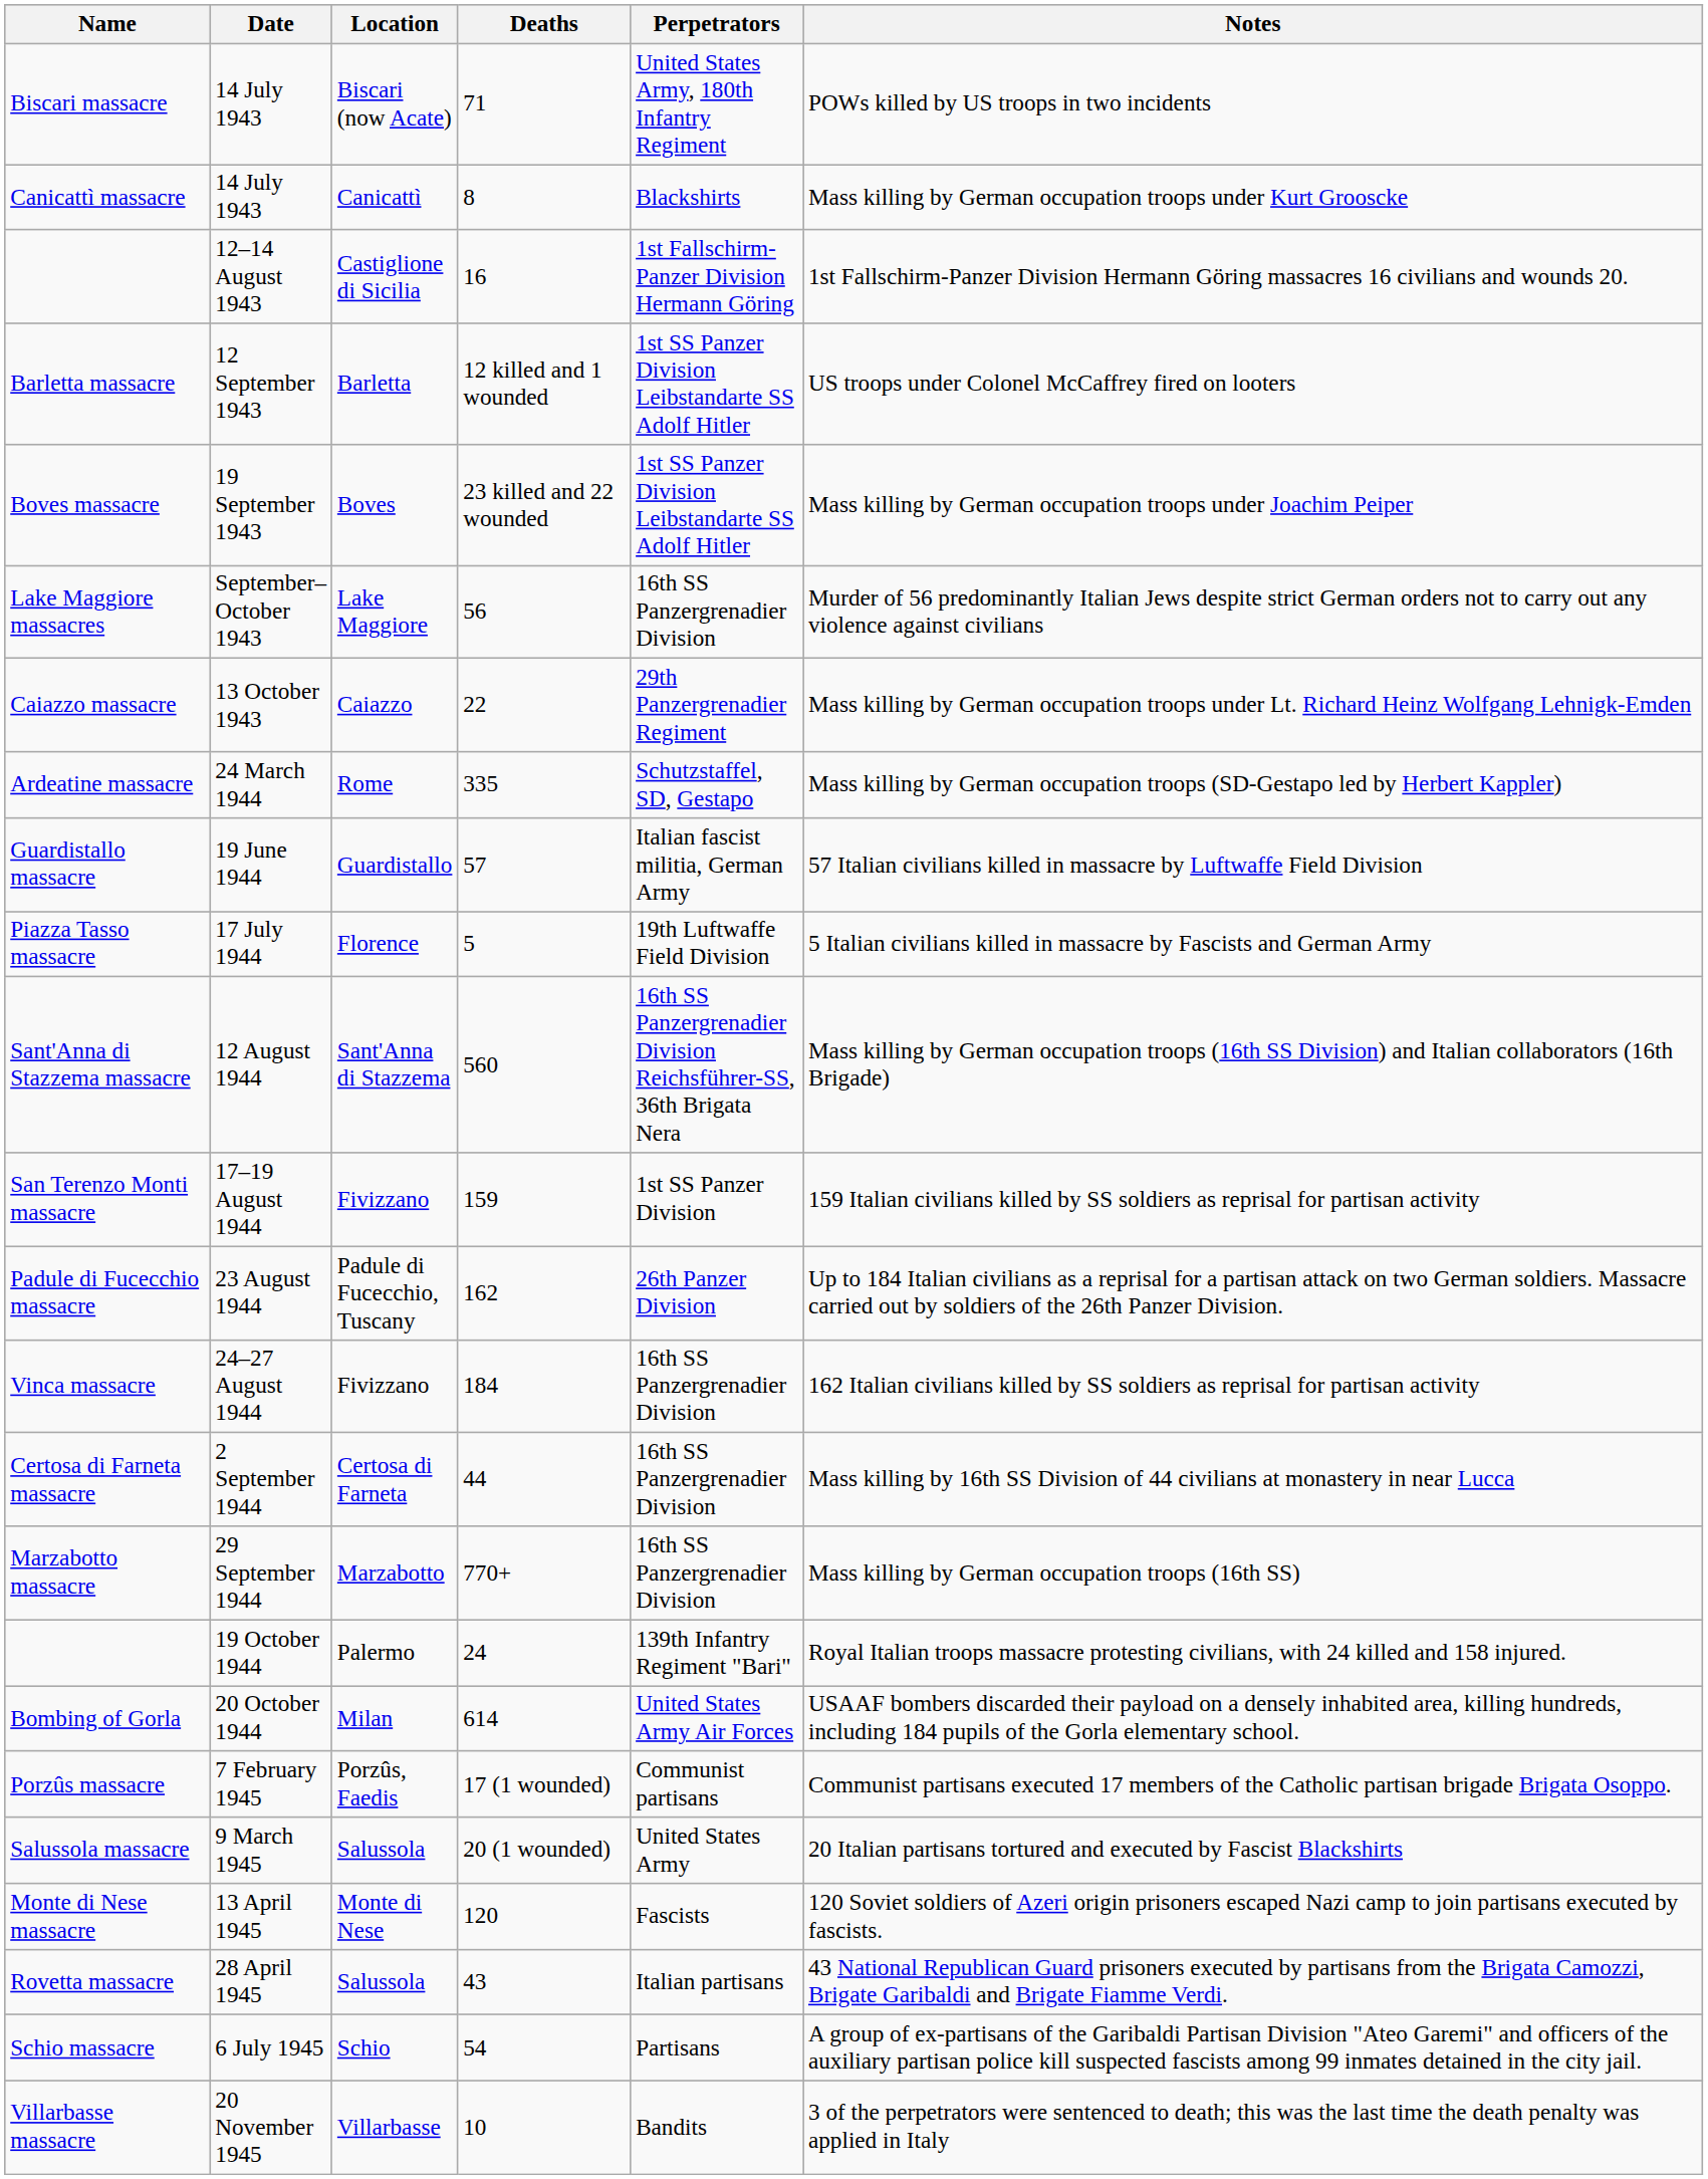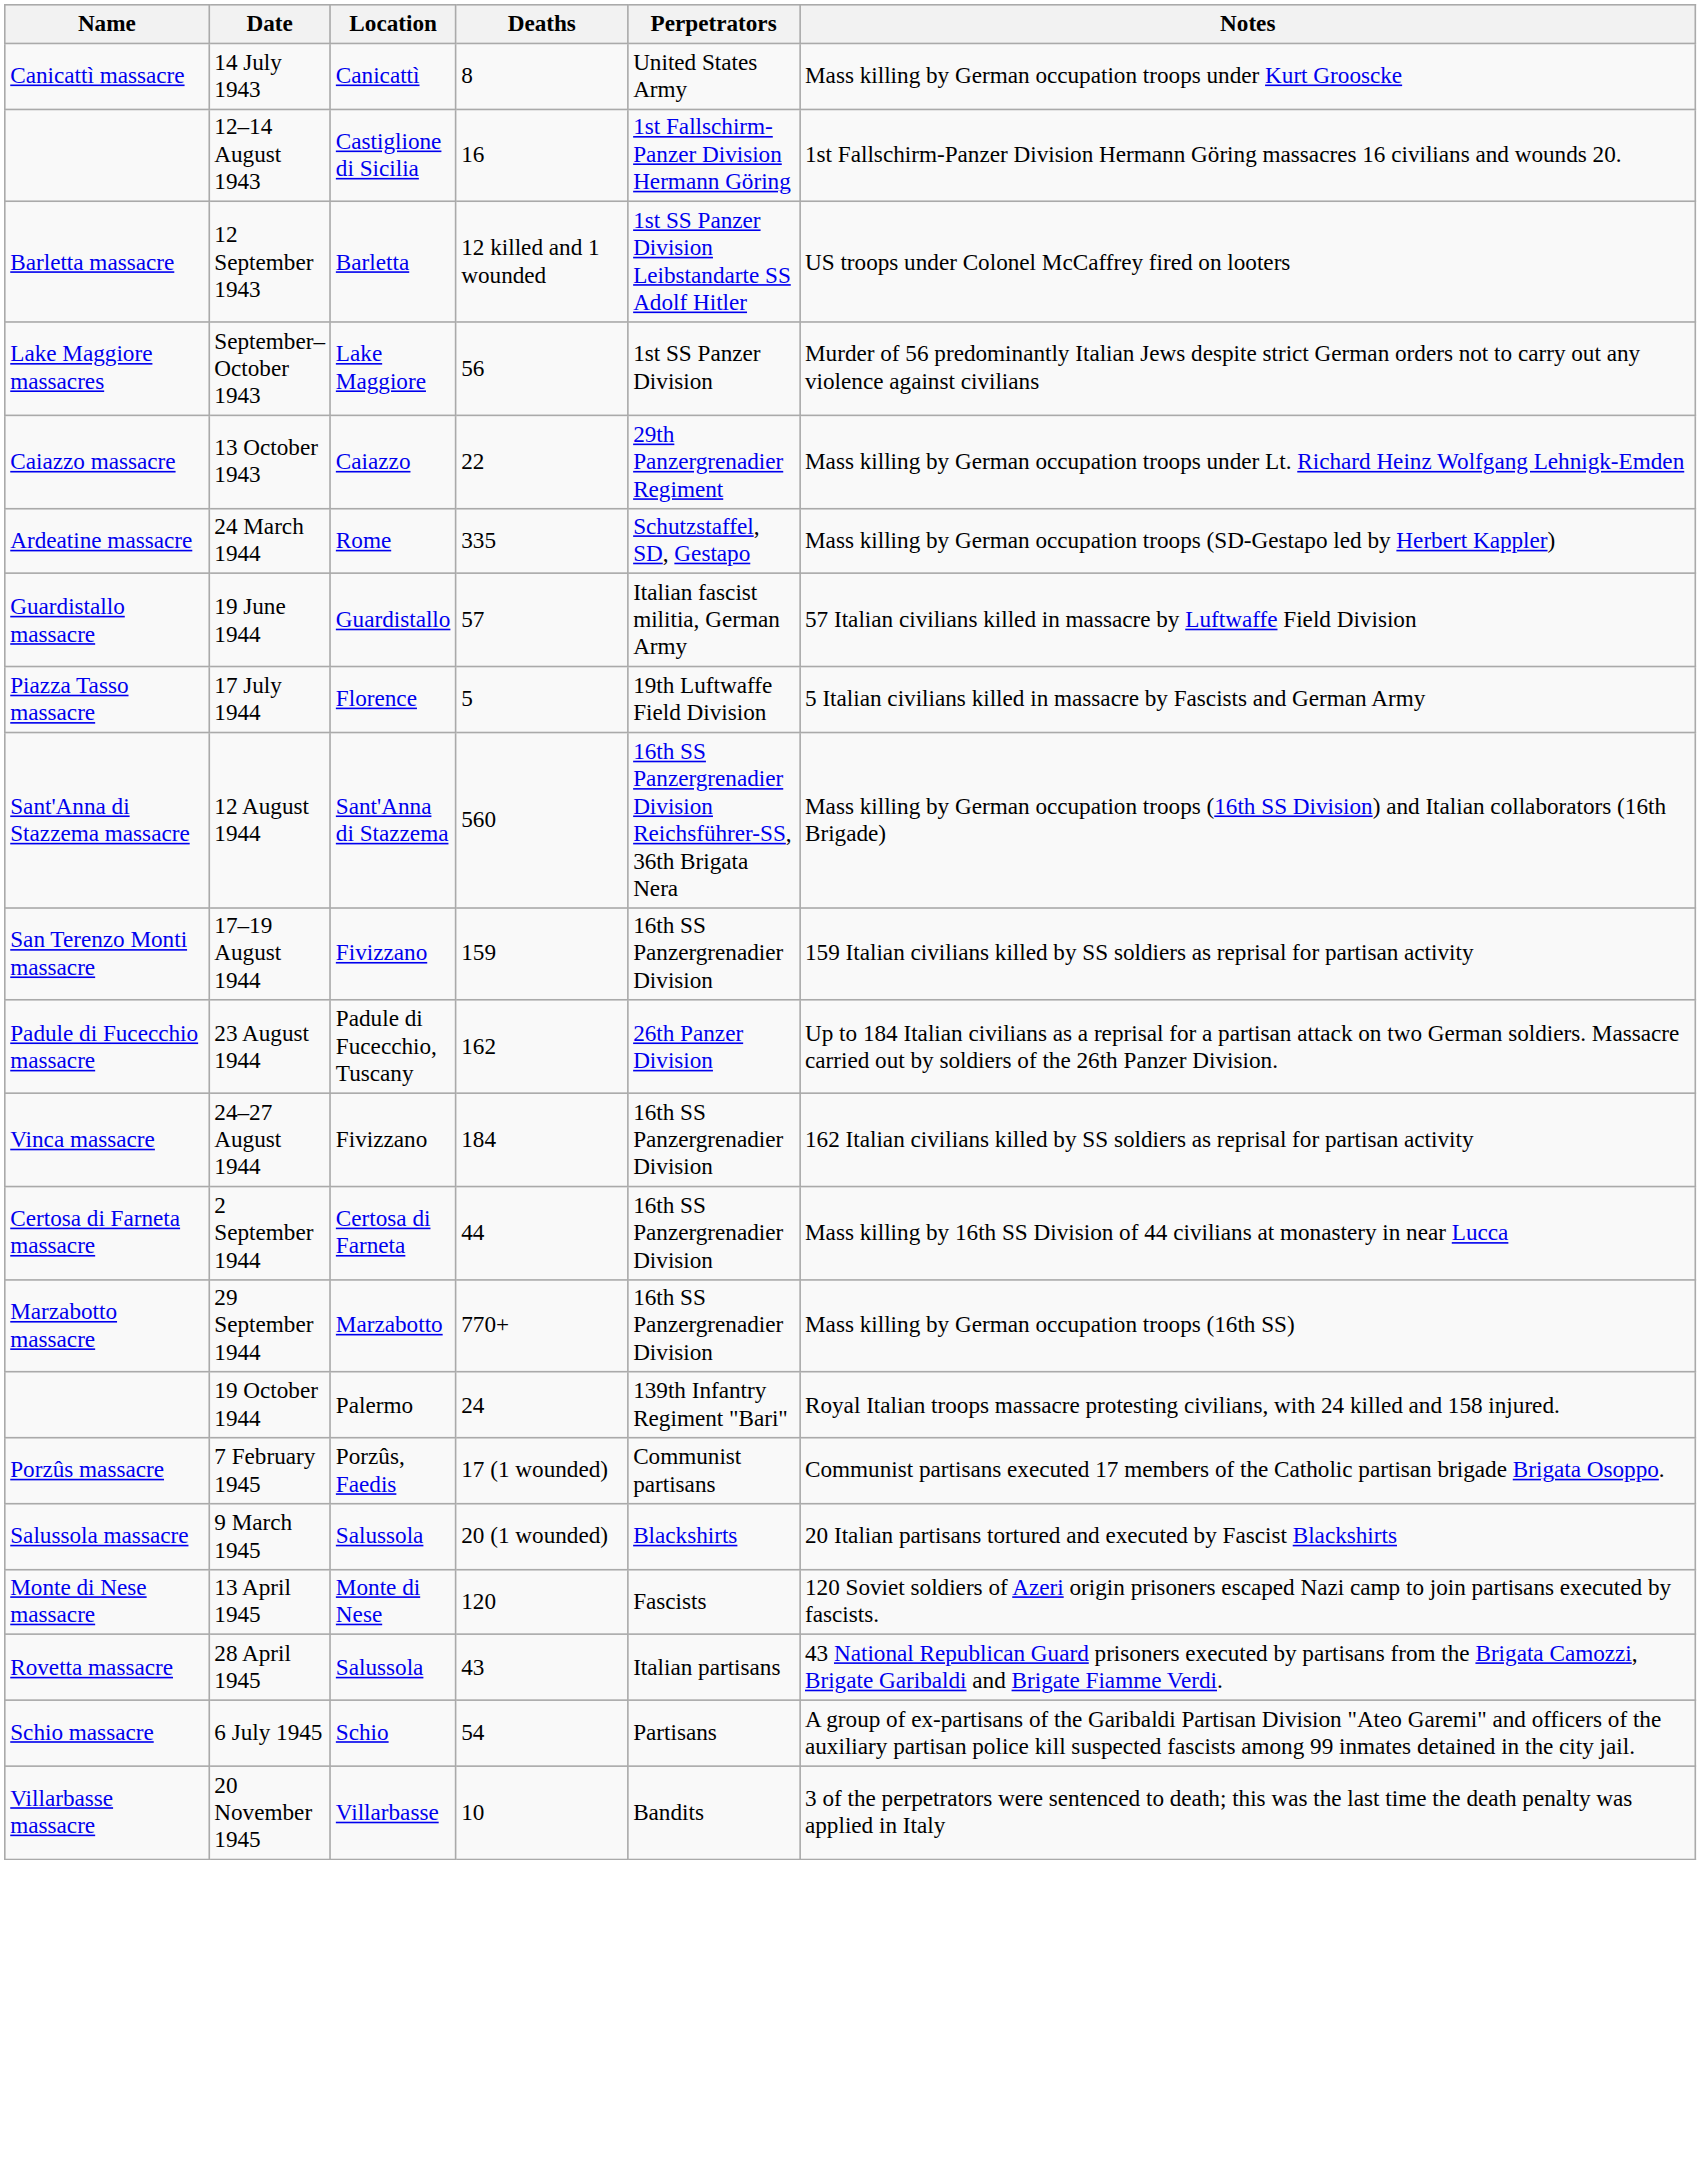- row: Biscari massacre | 14 July 1943 | Biscari (now Acate) | 71 | United States Army, 180th Infantry Regiment | POWs killed by US troops in two incidents
Canicattì massacre | Perpetrators: Blackshirts -> United States Army
- row: Boves massacre | 19 September 1943 | Boves | 23 killed and 22 wounded | 1st SS Panzer Division Leibstandarte SS Adolf Hitler | Mass killing by German occupation troops under Joachim Peiper
Lake Maggiore massacres | Perpetrators: 16th SS Panzergrenadier Division -> 1st SS Panzer Division
San Terenzo Monti massacre | Perpetrators: 1st SS Panzer Division -> 16th SS Panzergrenadier Division
- row: Bombing of Gorla | 20 October 1944 | Milan | 614 | United States Army Air Forces | USAAF bombers discarded their payload on a densely inhabited area, killing hundreds, including 184 pupils of the Gorla elementary school.
Salussola massacre | Perpetrators: United States Army -> Blackshirts
